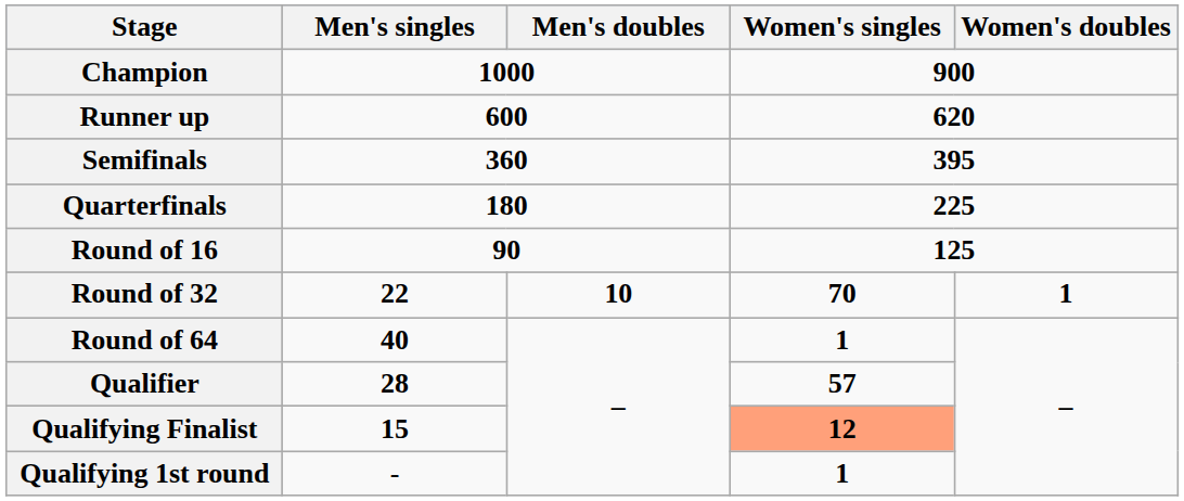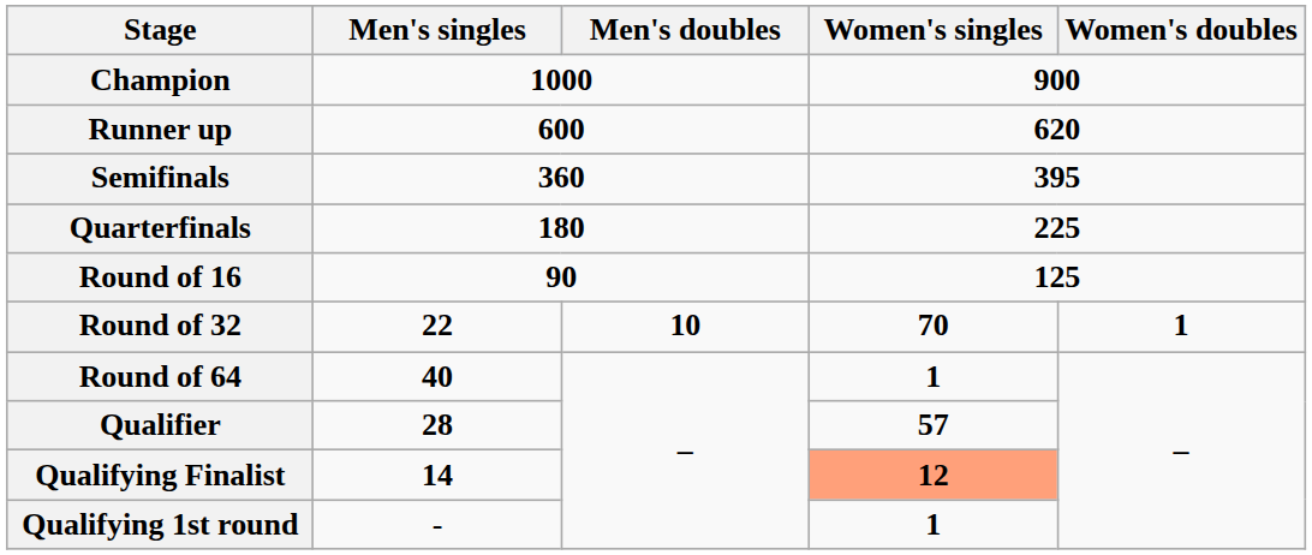Qualifying Finalist | Men's singles: 15 -> 14
